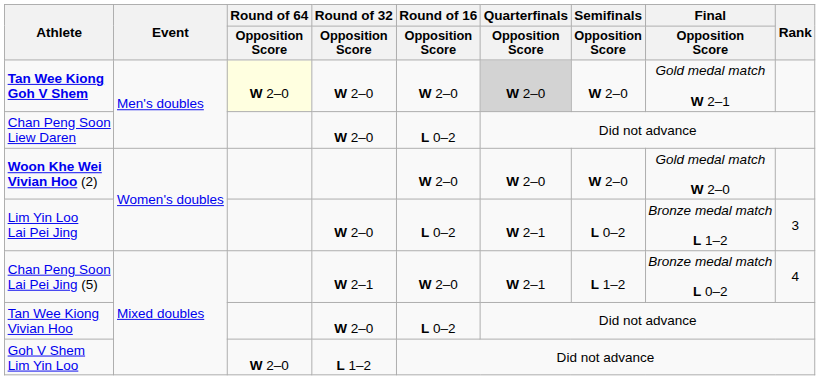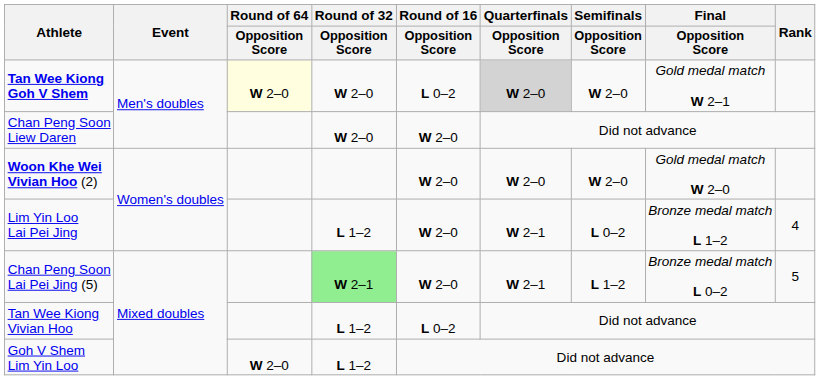Tan Wee Kiong Goh V Shem | Round of 16 / Opposition Score: W 2–0 -> L 0–2
Chan Peng Soon Liew Daren | Round of 16 / Opposition Score: L 0–2 -> W 2–0
Lim Yin Loo Lai Pei Jing | Round of 32 / Opposition Score: W 2–0 -> L 1–2
Lim Yin Loo Lai Pei Jing | Round of 16 / Opposition Score: L 0–2 -> W 2–0
Lim Yin Loo Lai Pei Jing | Rank: 3 -> 4
Chan Peng Soon Lai Pei Jing (5) | Round of 32 / Opposition Score: no background -> lightgreen background
Chan Peng Soon Lai Pei Jing (5) | Rank: 4 -> 5
Tan Wee Kiong Vivian Hoo | Round of 32 / Opposition Score: W 2–0 -> L 1–2
